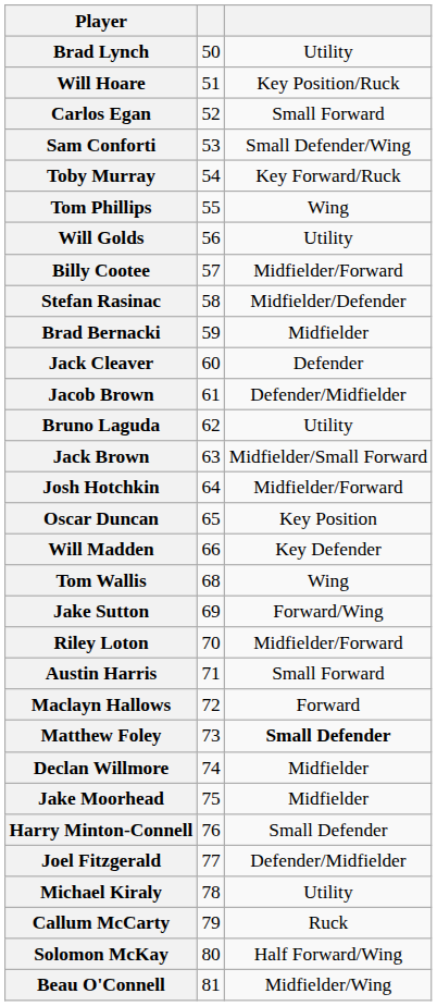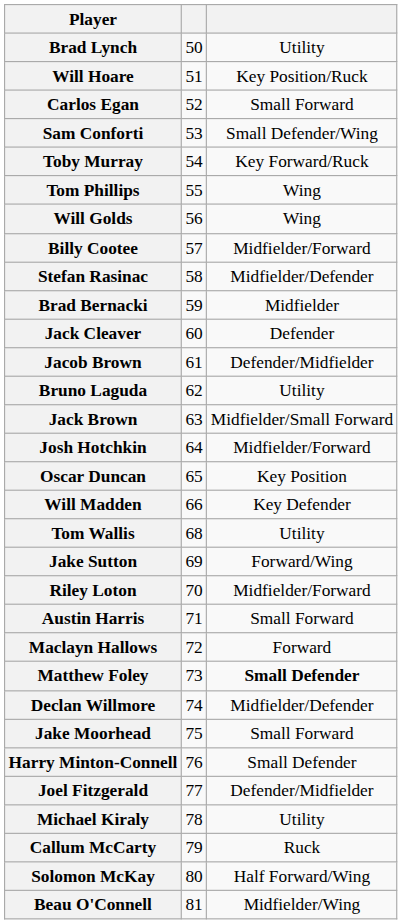Will Golds | column 3: Utility -> Wing
Tom Wallis | column 3: Wing -> Utility
Declan Willmore | column 3: Midfielder -> Midfielder/Defender
Jake Moorhead | column 3: Midfielder -> Small Forward
